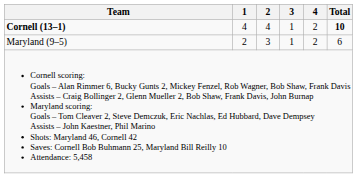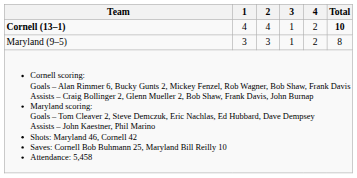Maryland (9–5) | 1: 2 -> 3
Maryland (9–5) | Total: 6 -> 8
